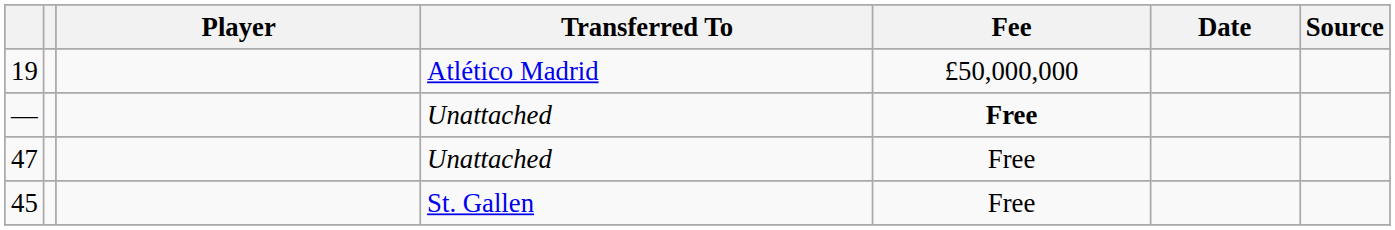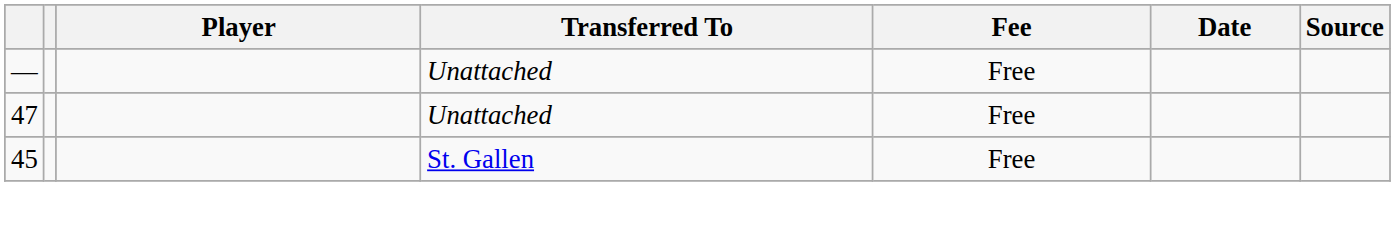- row: 19 | Atlético Madrid | £50,000,000
— | Fee: bold -> normal
